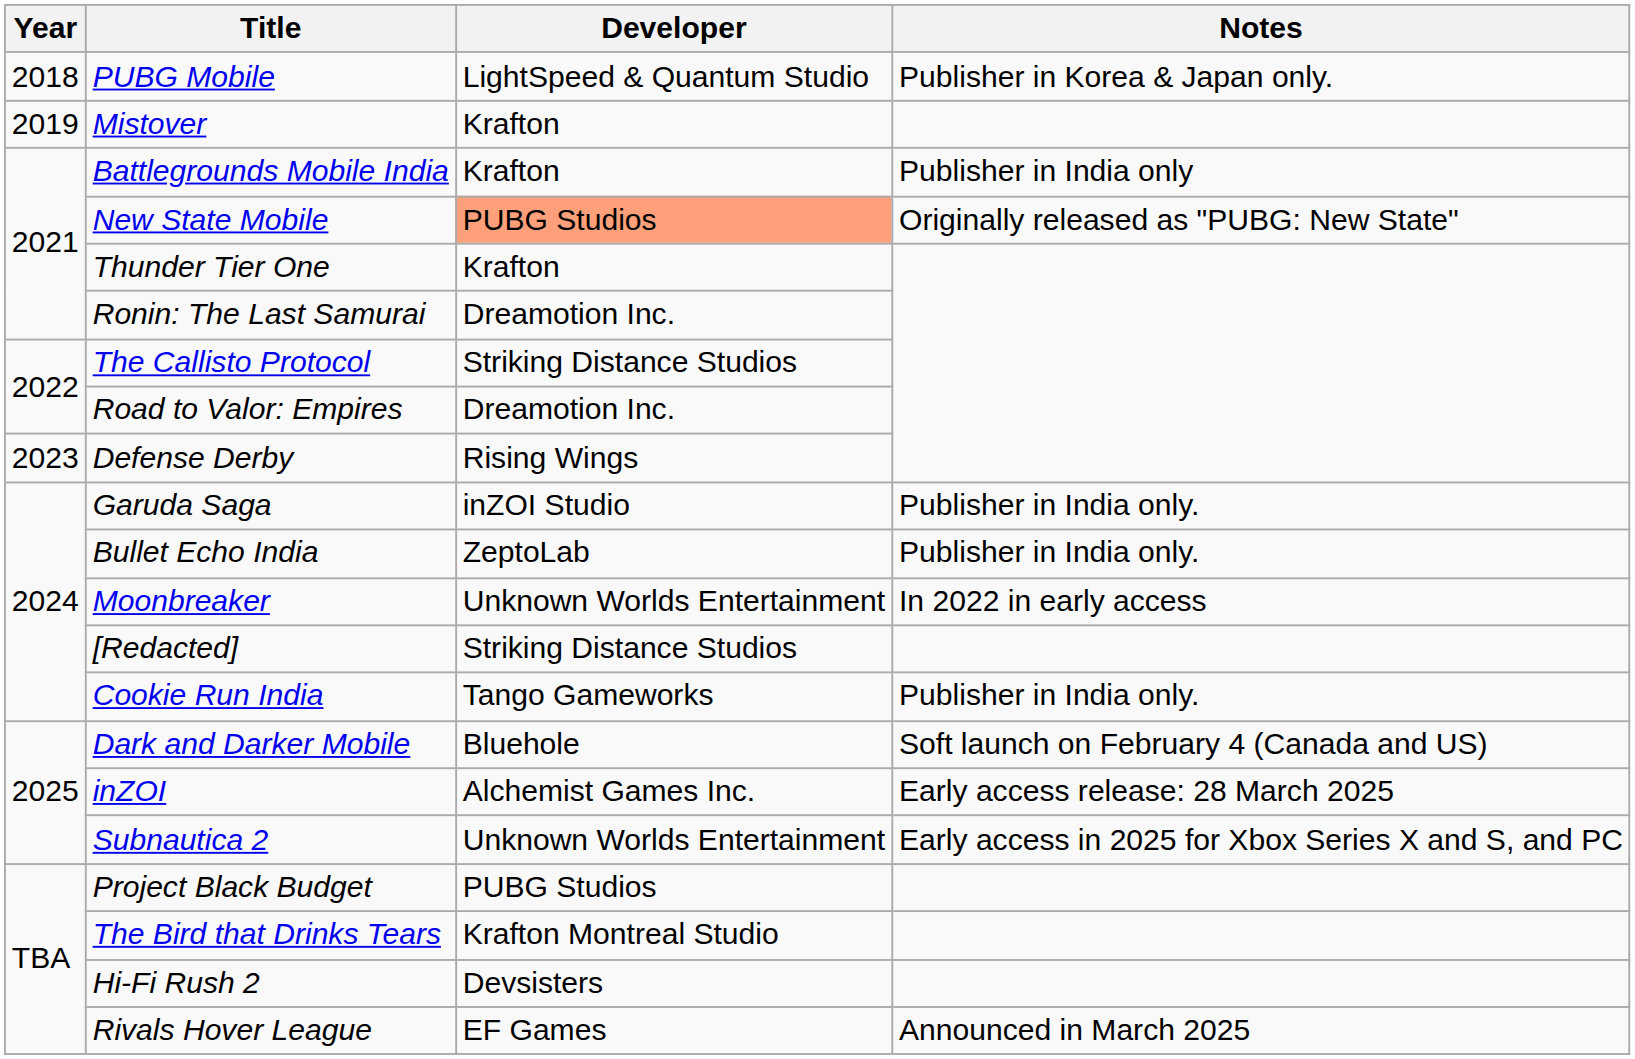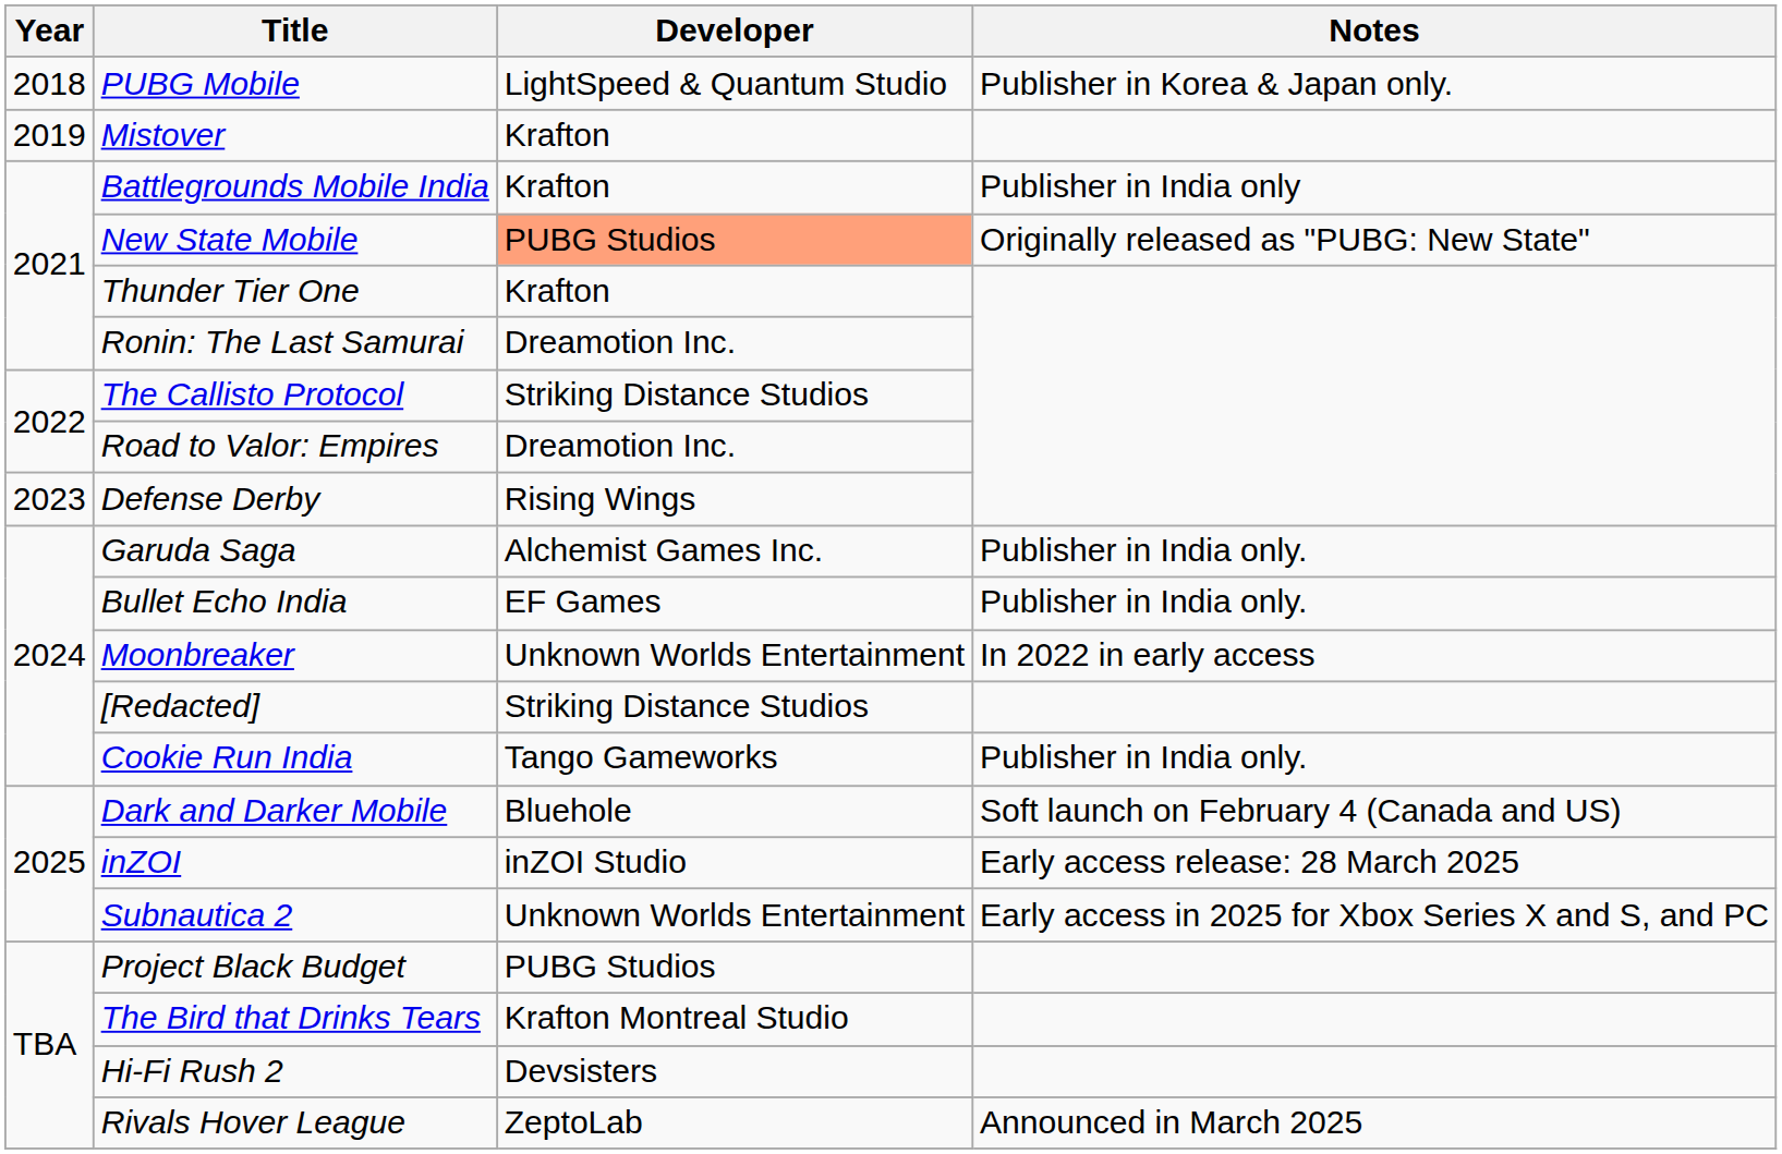Garuda Saga | Developer: inZOI Studio -> Alchemist Games Inc.
Bullet Echo India | Developer: ZeptoLab -> EF Games
inZOI | Developer: Alchemist Games Inc. -> inZOI Studio
Rivals Hover League | Developer: EF Games -> ZeptoLab
